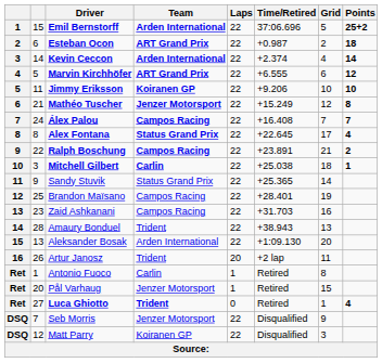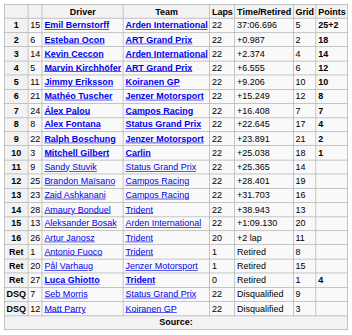Ralph Boschung | Team: Campos Racing -> Jenzer Motorsport
Antonio Fuoco | Team: Carlin -> Trident
Seb Morris | Team: Jenzer Motorsport -> Status Grand Prix
